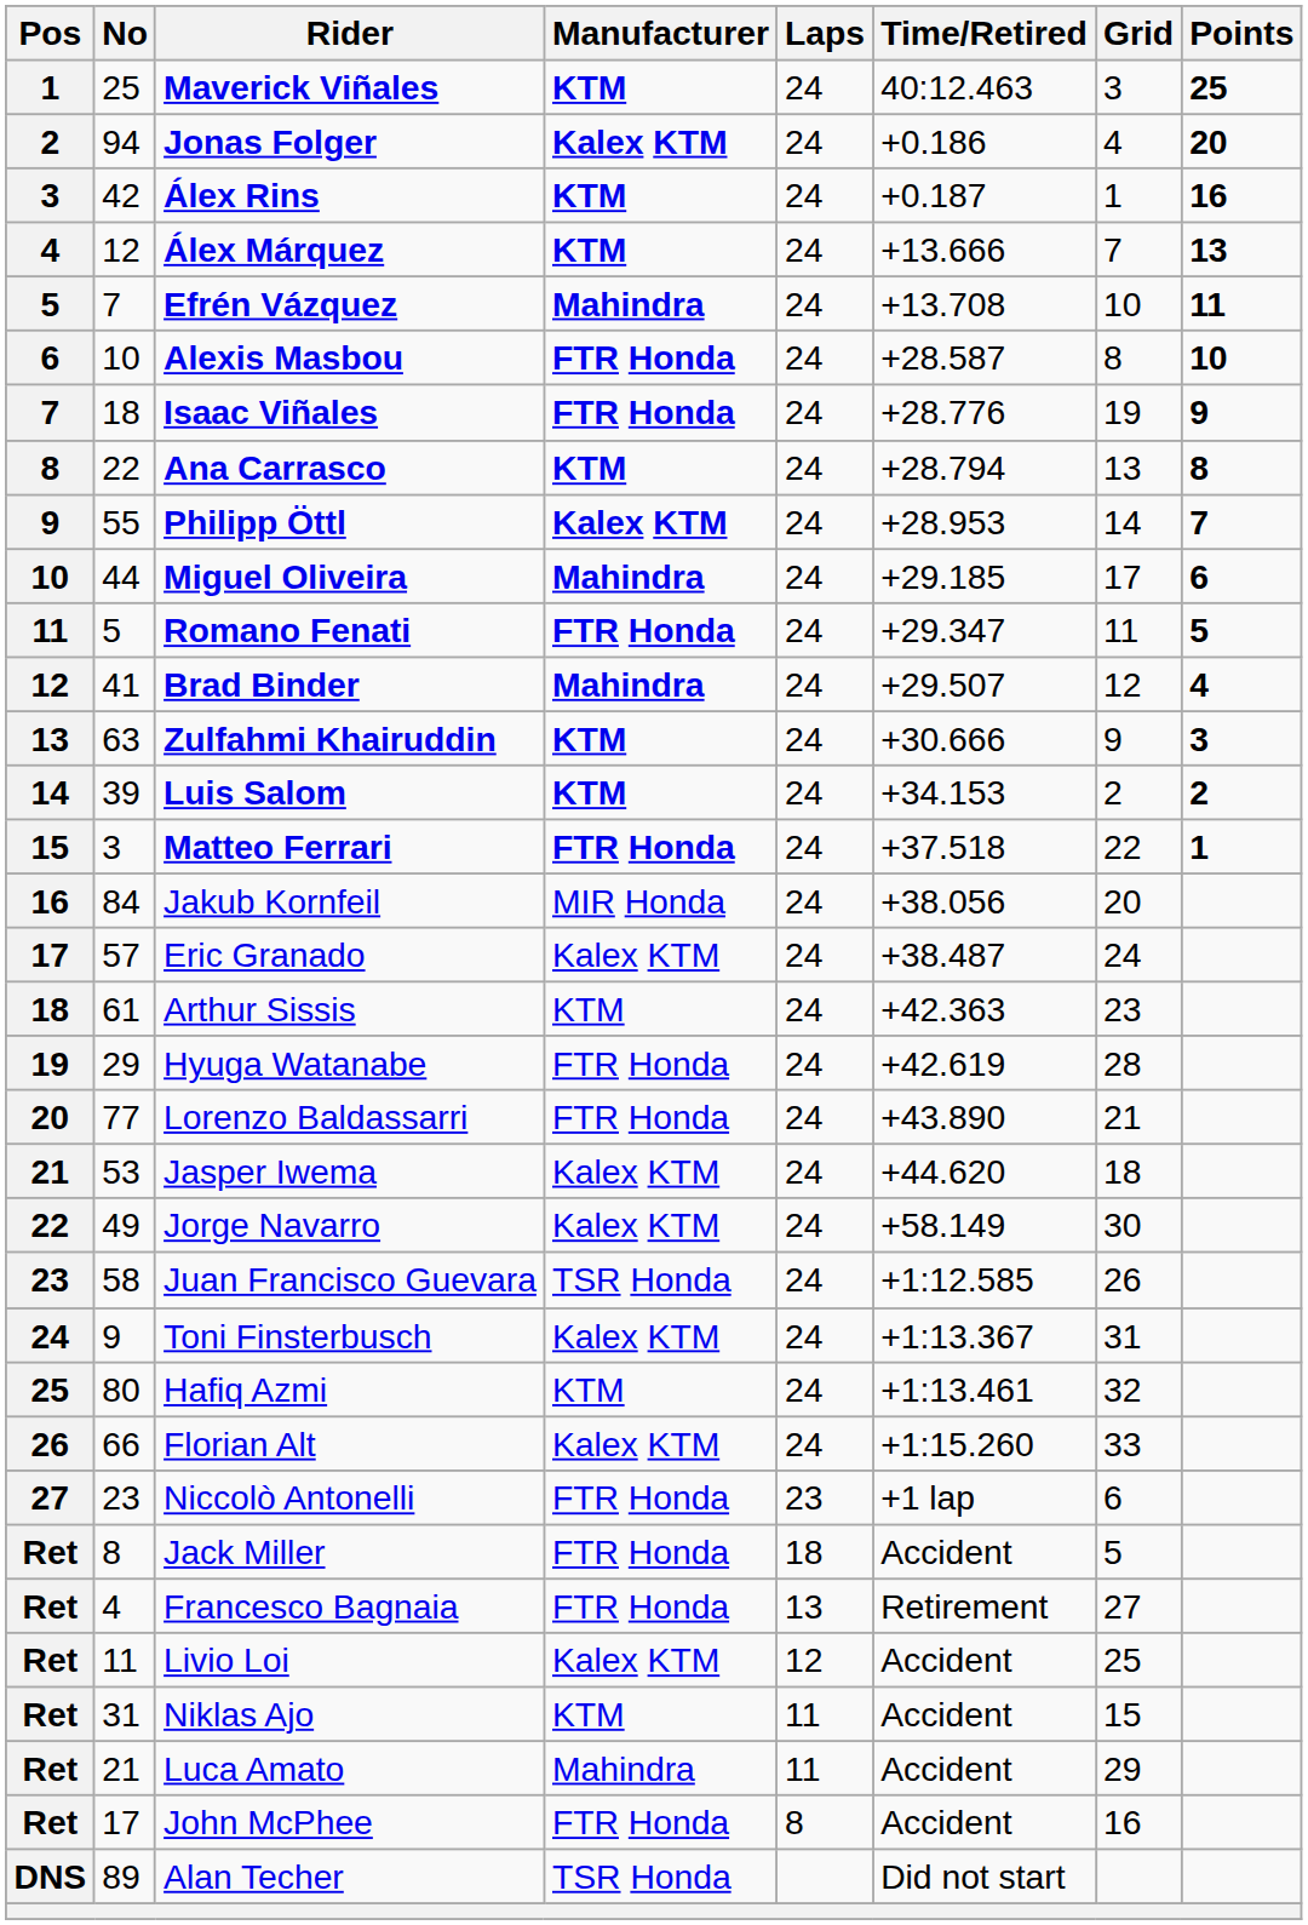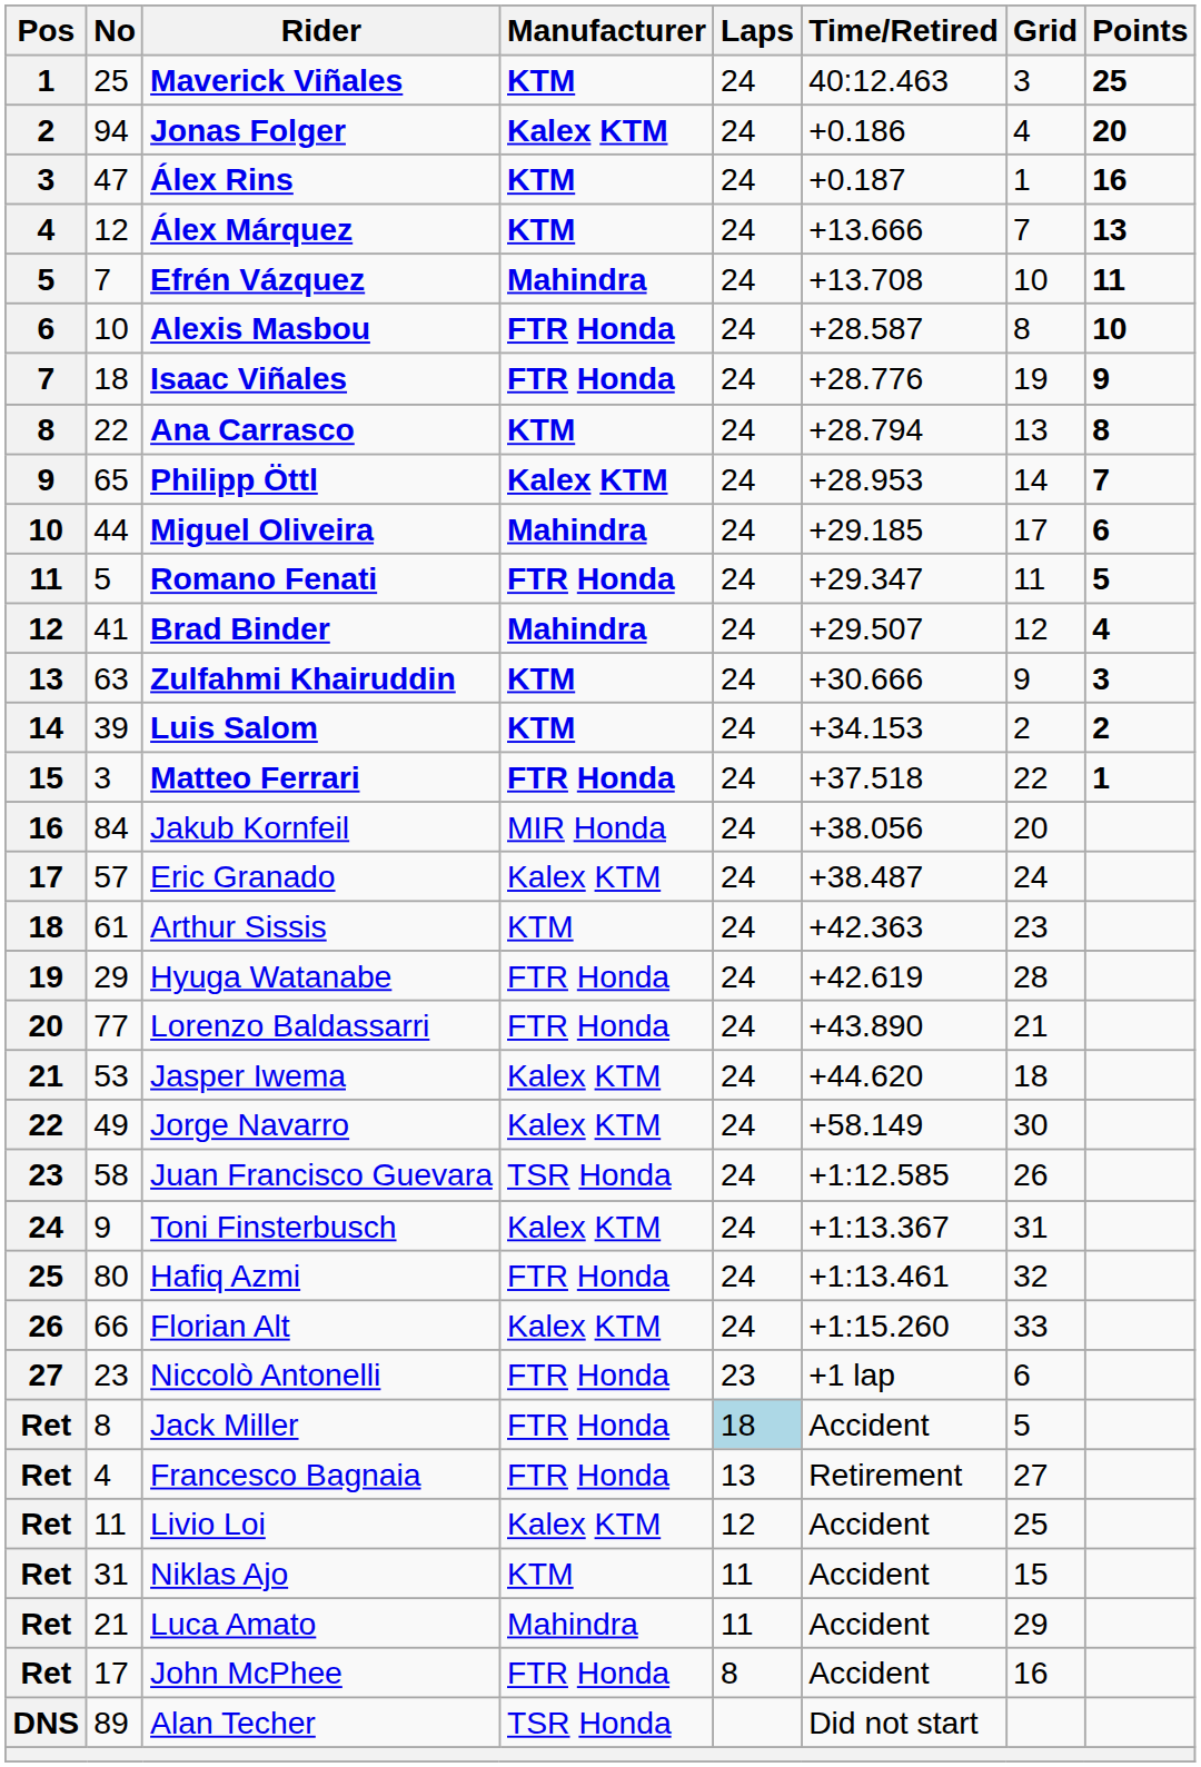Álex Rins | No: 42 -> 47
Philipp Öttl | No: 55 -> 65
Hafiq Azmi | Manufacturer: KTM -> FTR Honda
Jack Miller | Laps: no background -> lightblue background
